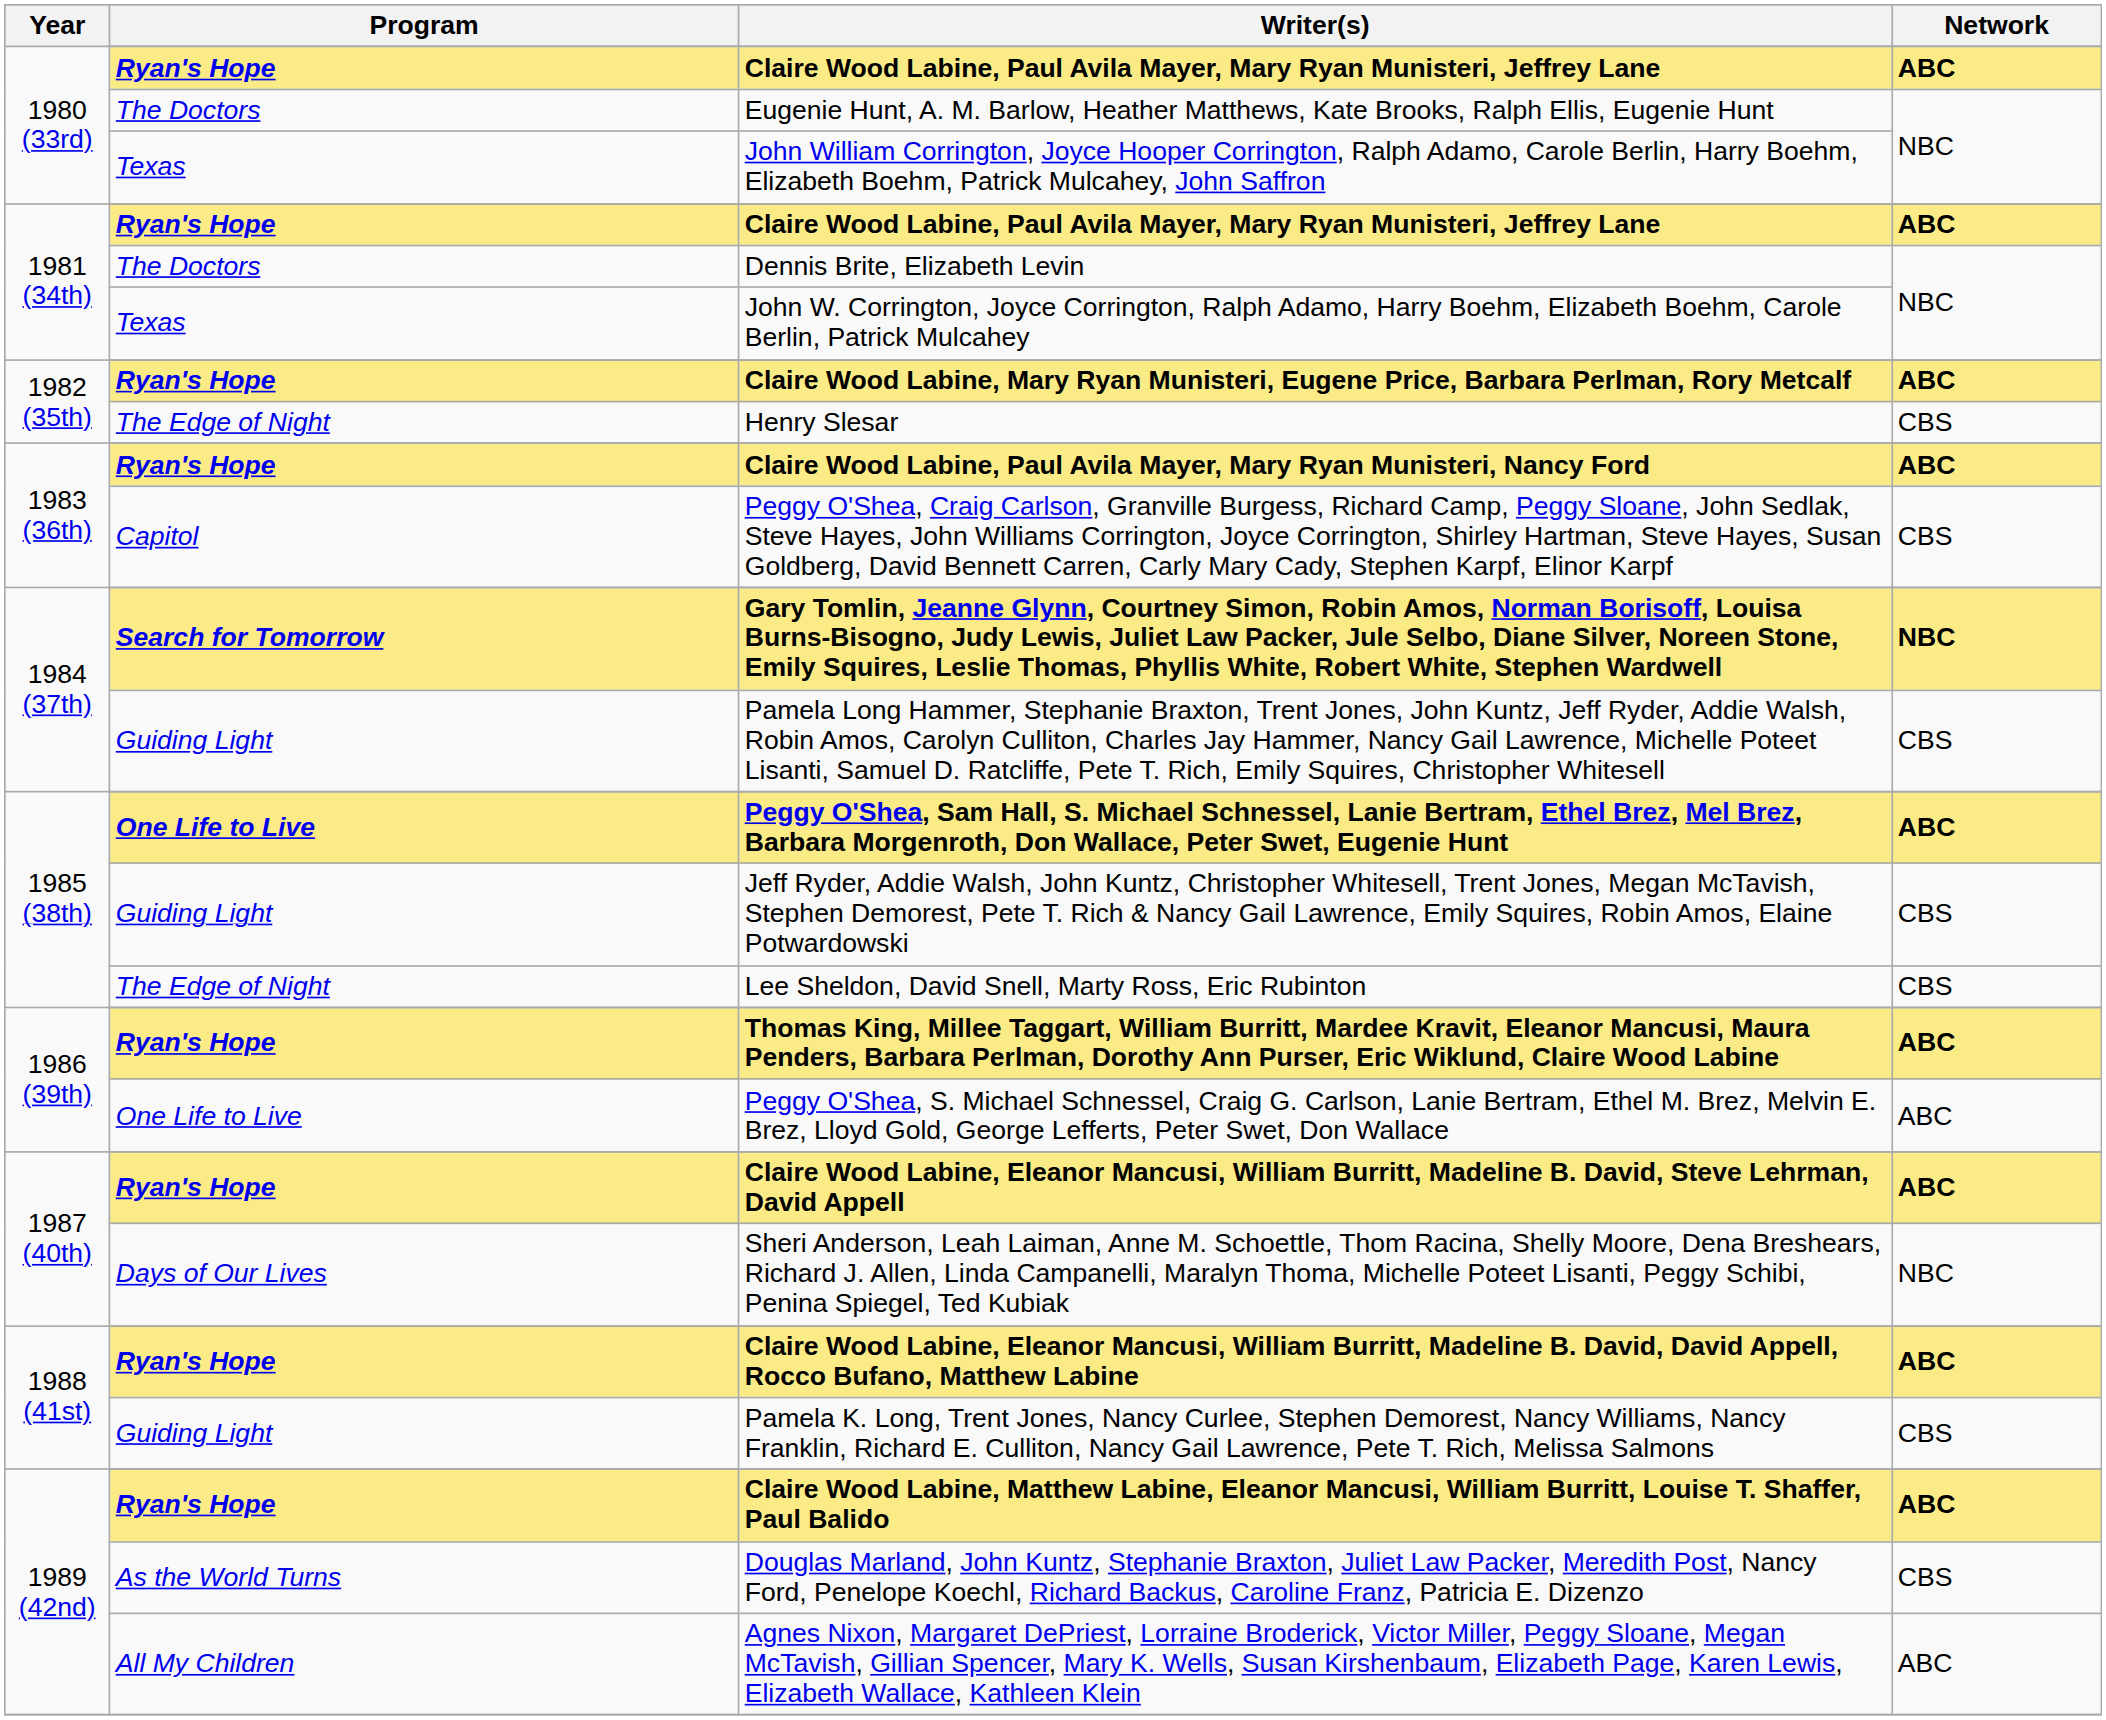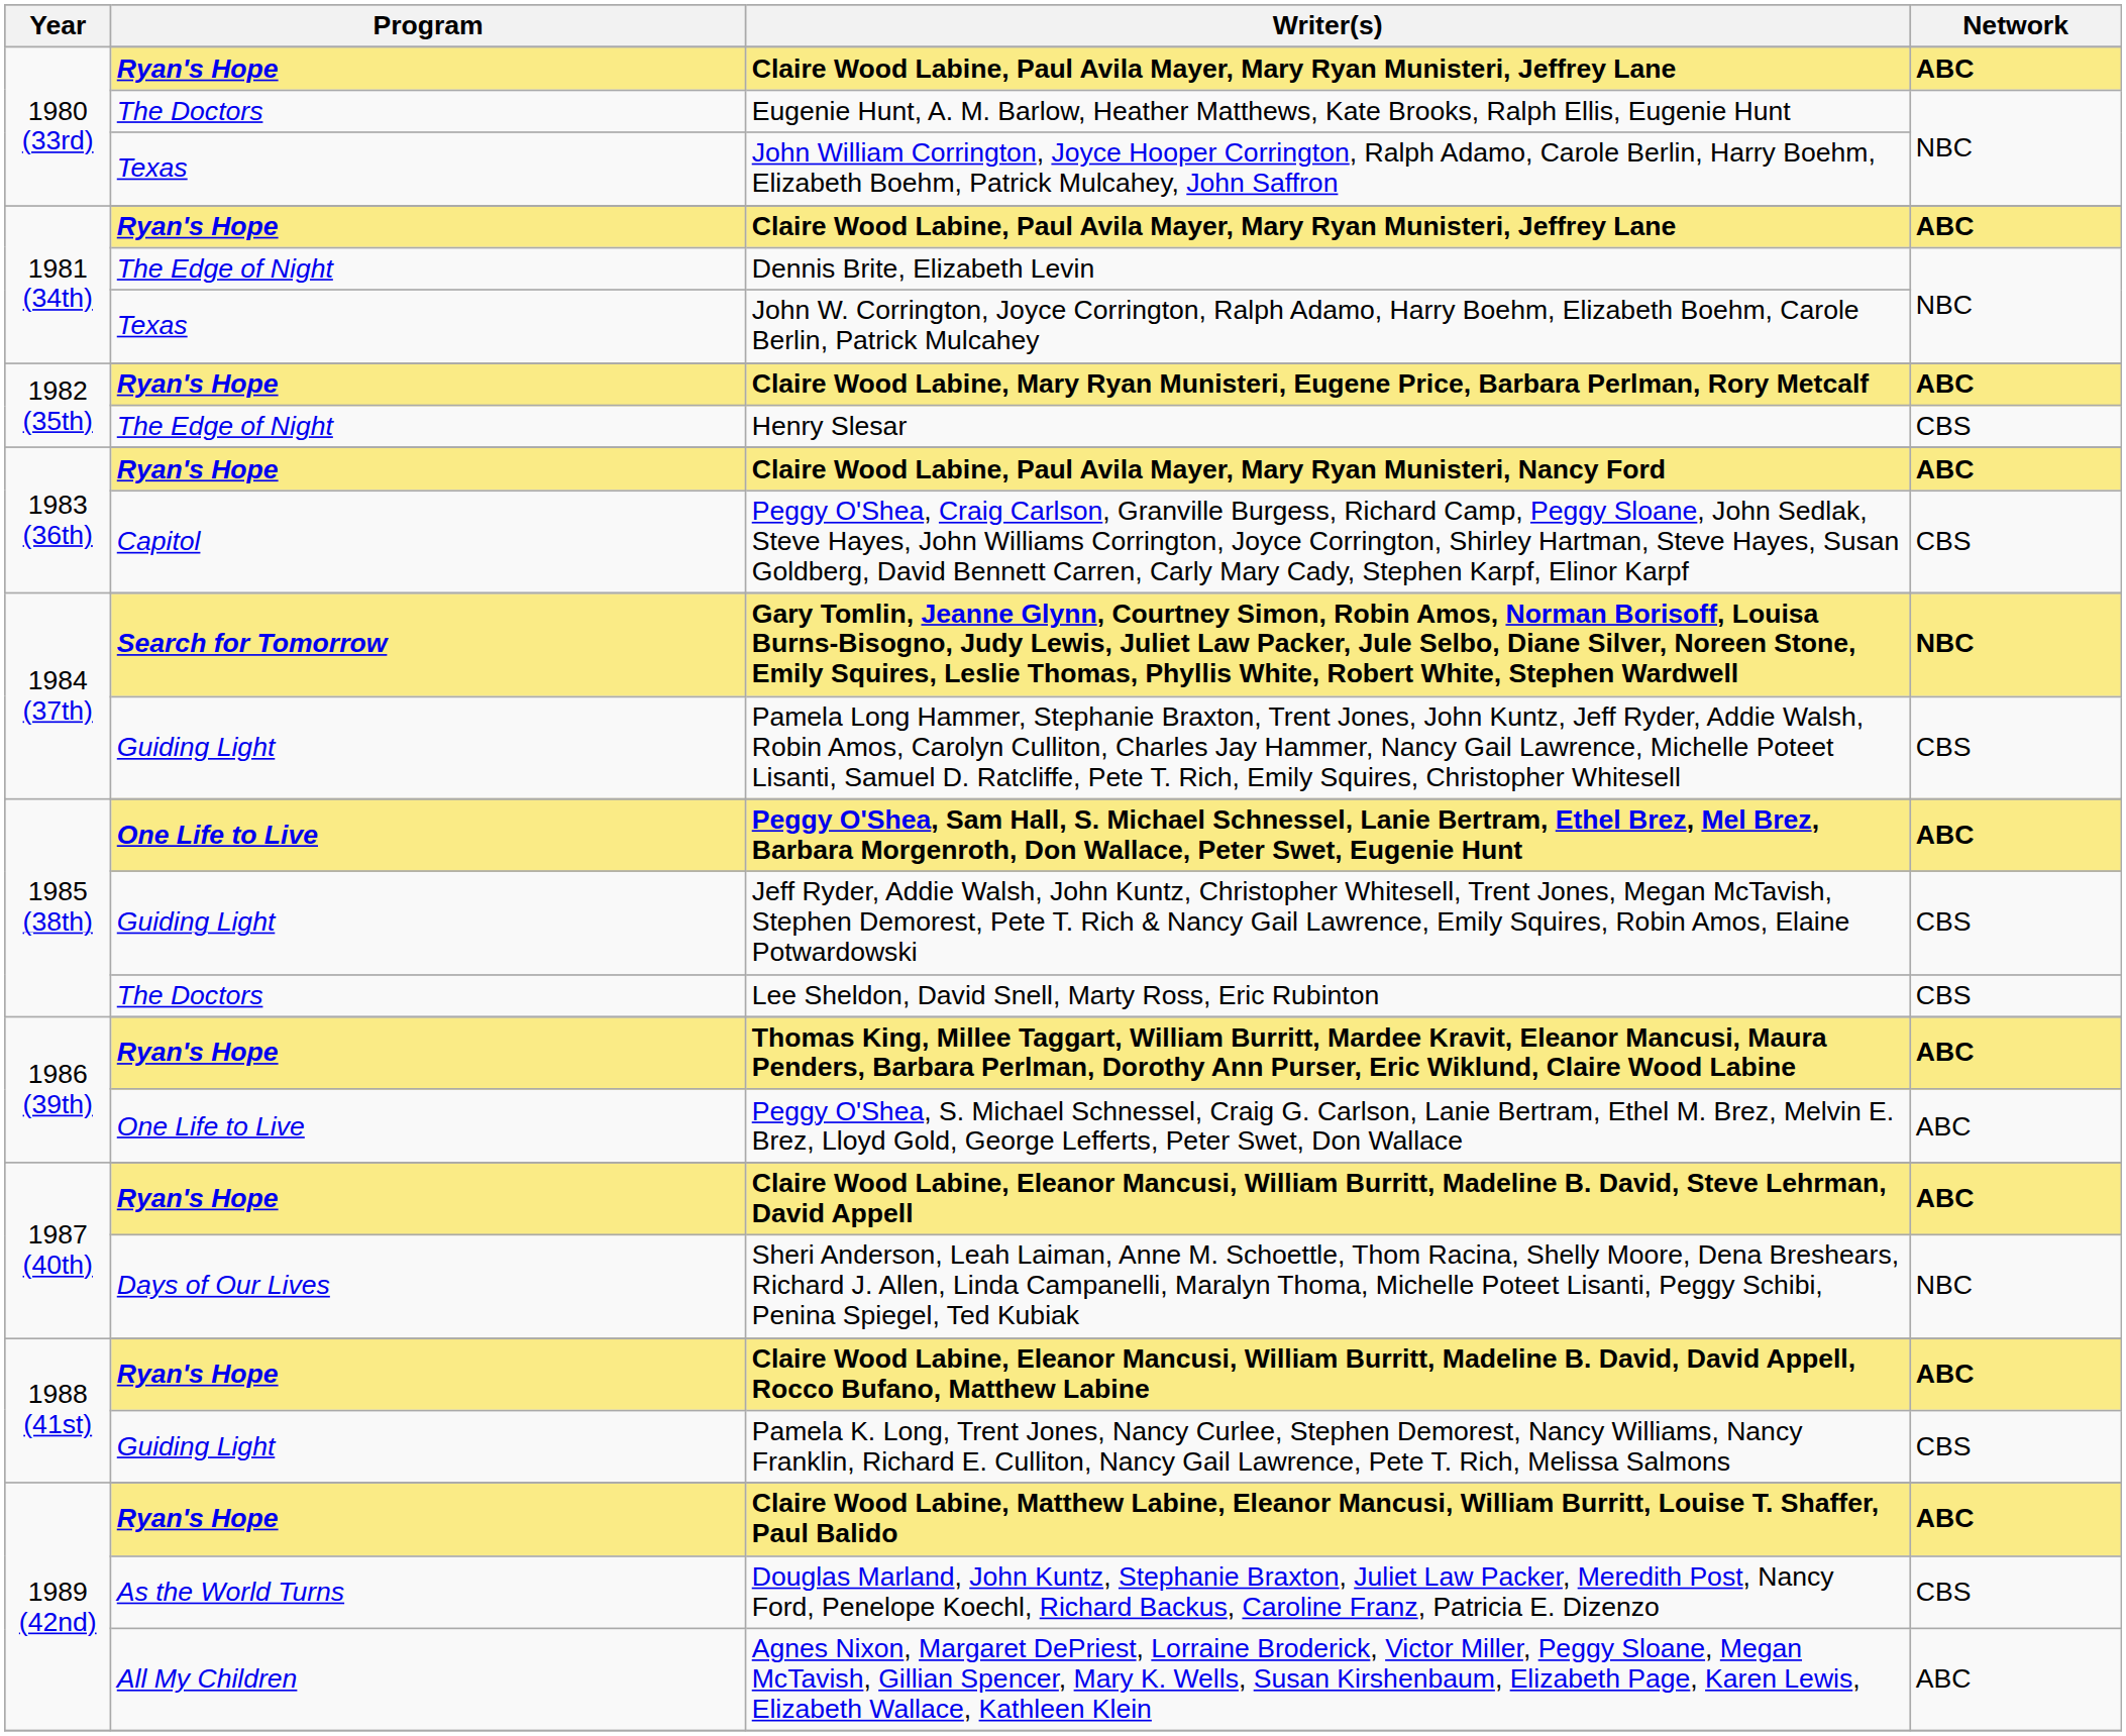Dennis Brite, Elizabeth Levin | Program: The Doctors -> The Edge of Night
Lee Sheldon, David Snell, Marty Ross, Eric Rubinton | Program: The Edge of Night -> The Doctors
